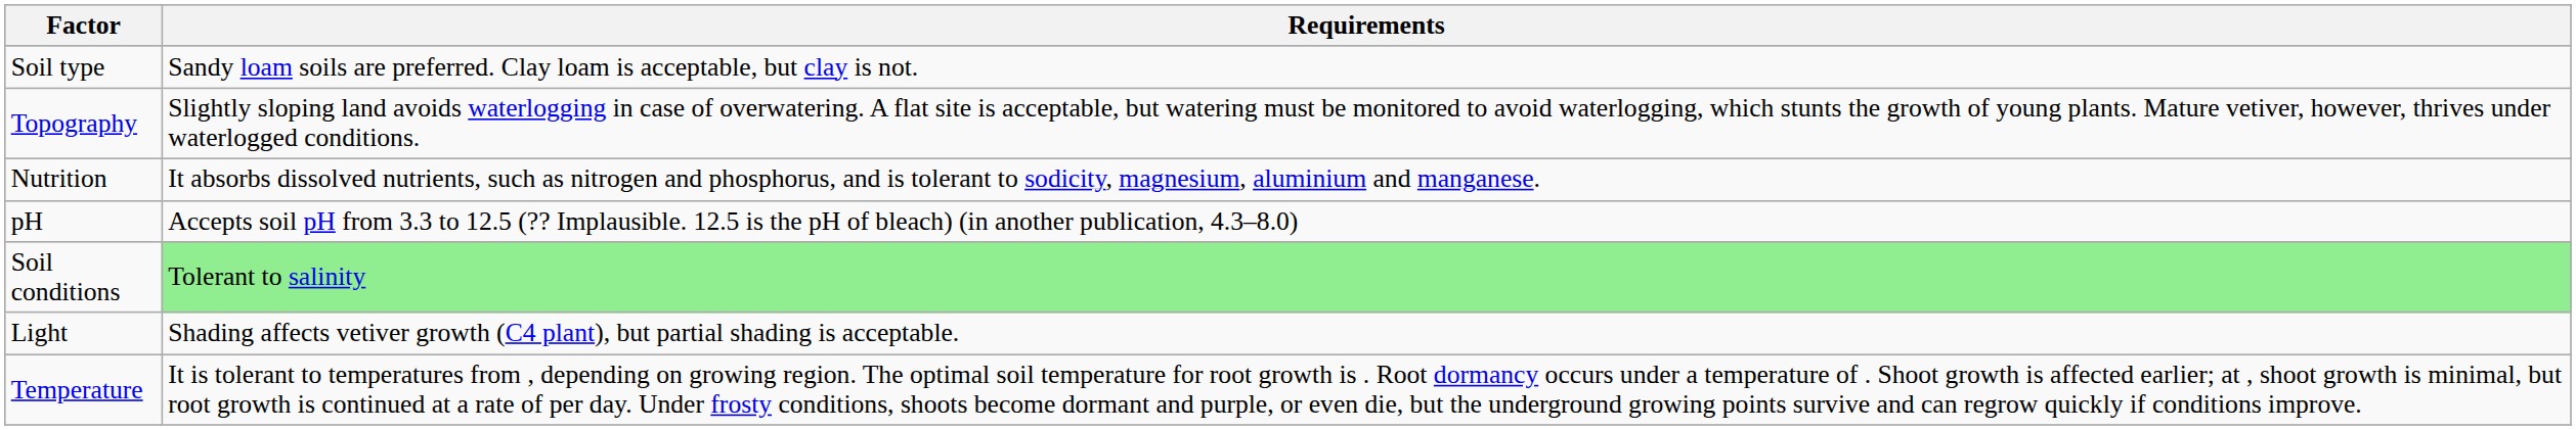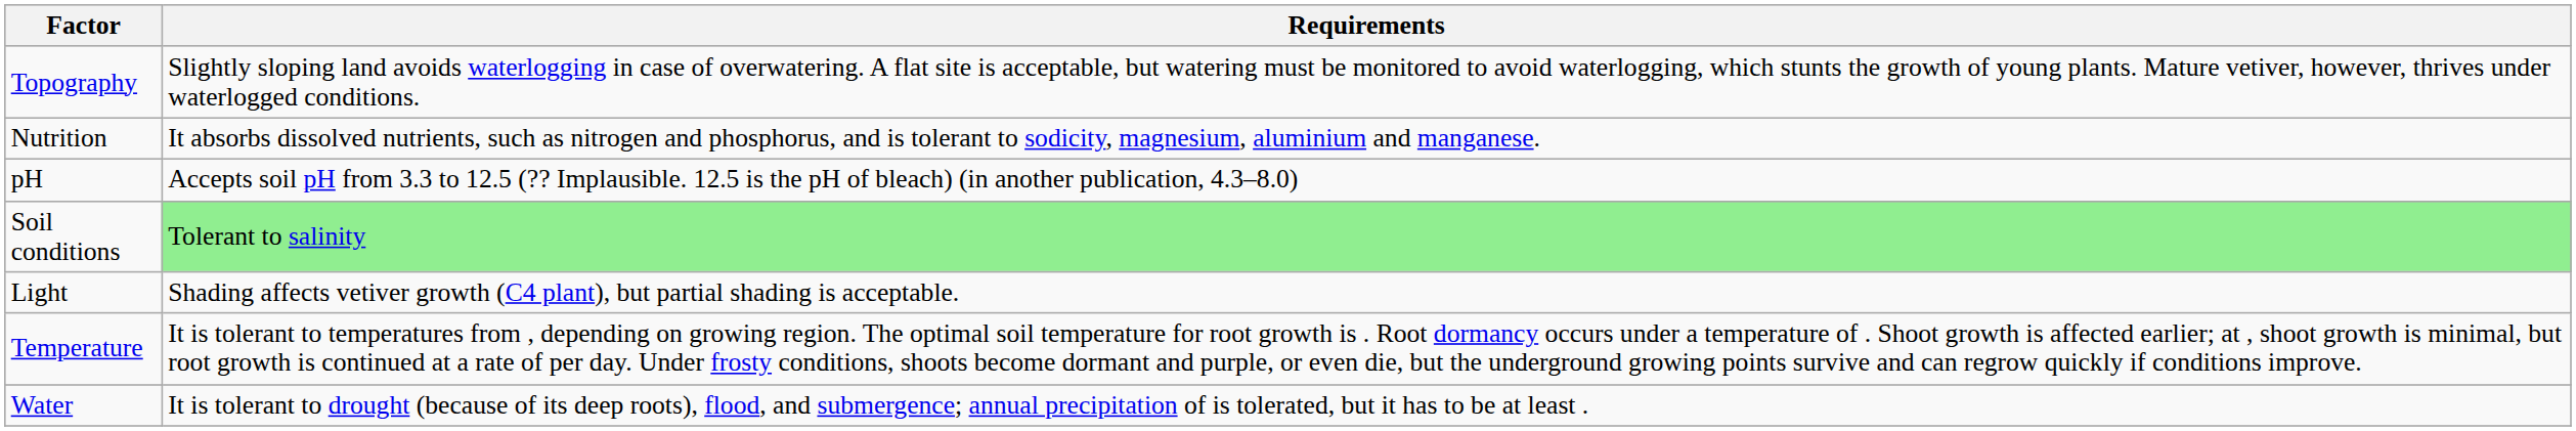- row: Soil type | Sandy loam soils are preferred. Clay loam is acceptable, but clay is not.
+ row: Water | It is tolerant to drought (because of its deep roots), flood, and submergence; annual precipitation of is tolerated, but it has to be at least .
